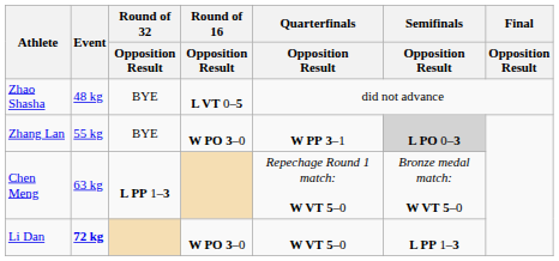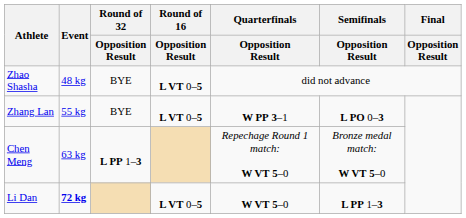Zhang Lan | Round of 16 / Opposition Result: W PO 3–0 -> L VT 0–5
Zhang Lan | Semifinals / Opposition Result: lightgrey background -> no background
Li Dan | Round of 16 / Opposition Result: W PO 3–0 -> L VT 0–5
